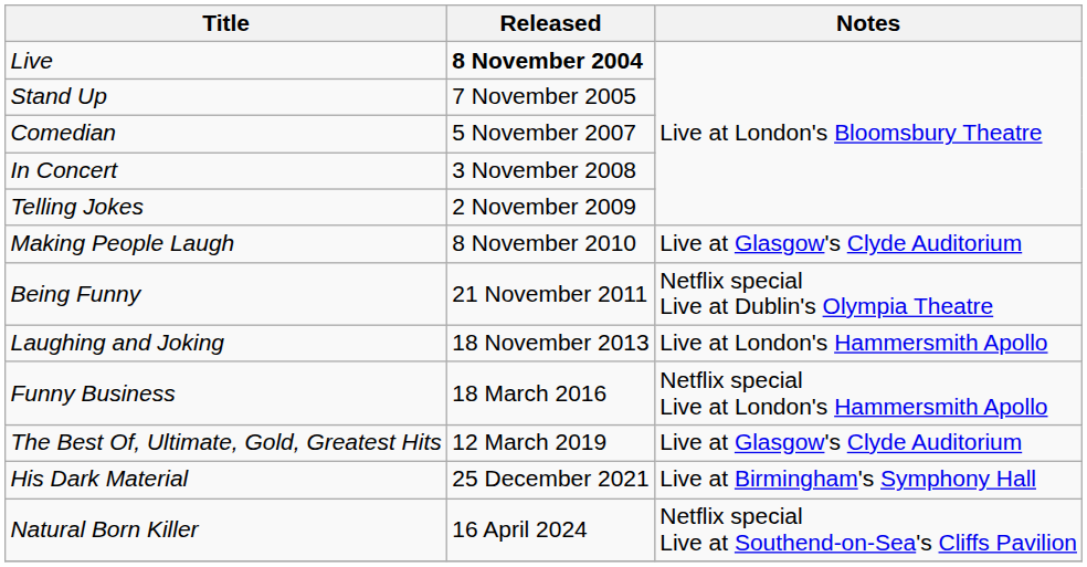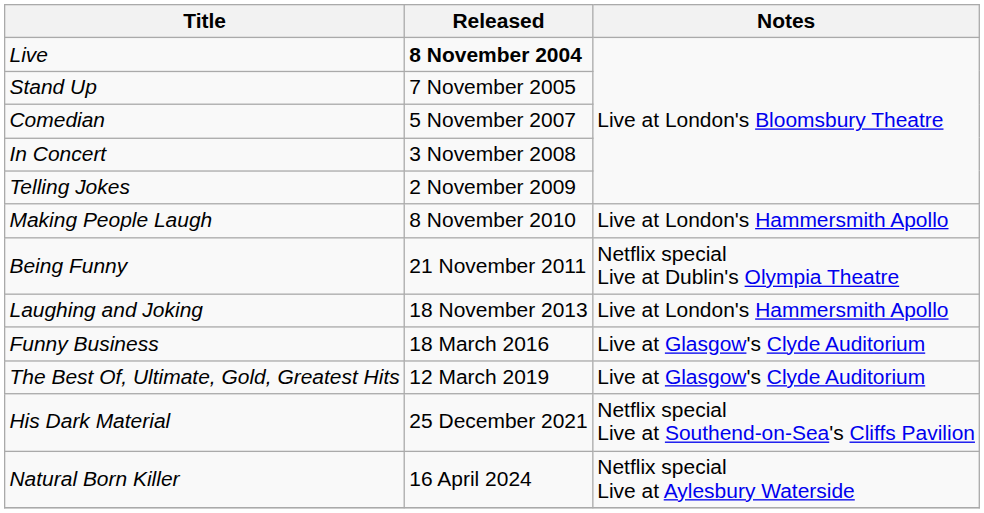Making People Laugh | Notes: Live at Glasgow's Clyde Auditorium -> Live at London's Hammersmith Apollo
Funny Business | Notes: Netflix special Live at London's Hammersmith Apollo -> Live at Glasgow's Clyde Auditorium
His Dark Material | Notes: Live at Birmingham's Symphony Hall -> Netflix special Live at Southend-on-Sea's Cliffs Pavilion
Natural Born Killer | Notes: Netflix special Live at Southend-on-Sea's Cliffs Pavilion -> Netflix special Live at Aylesbury Waterside
